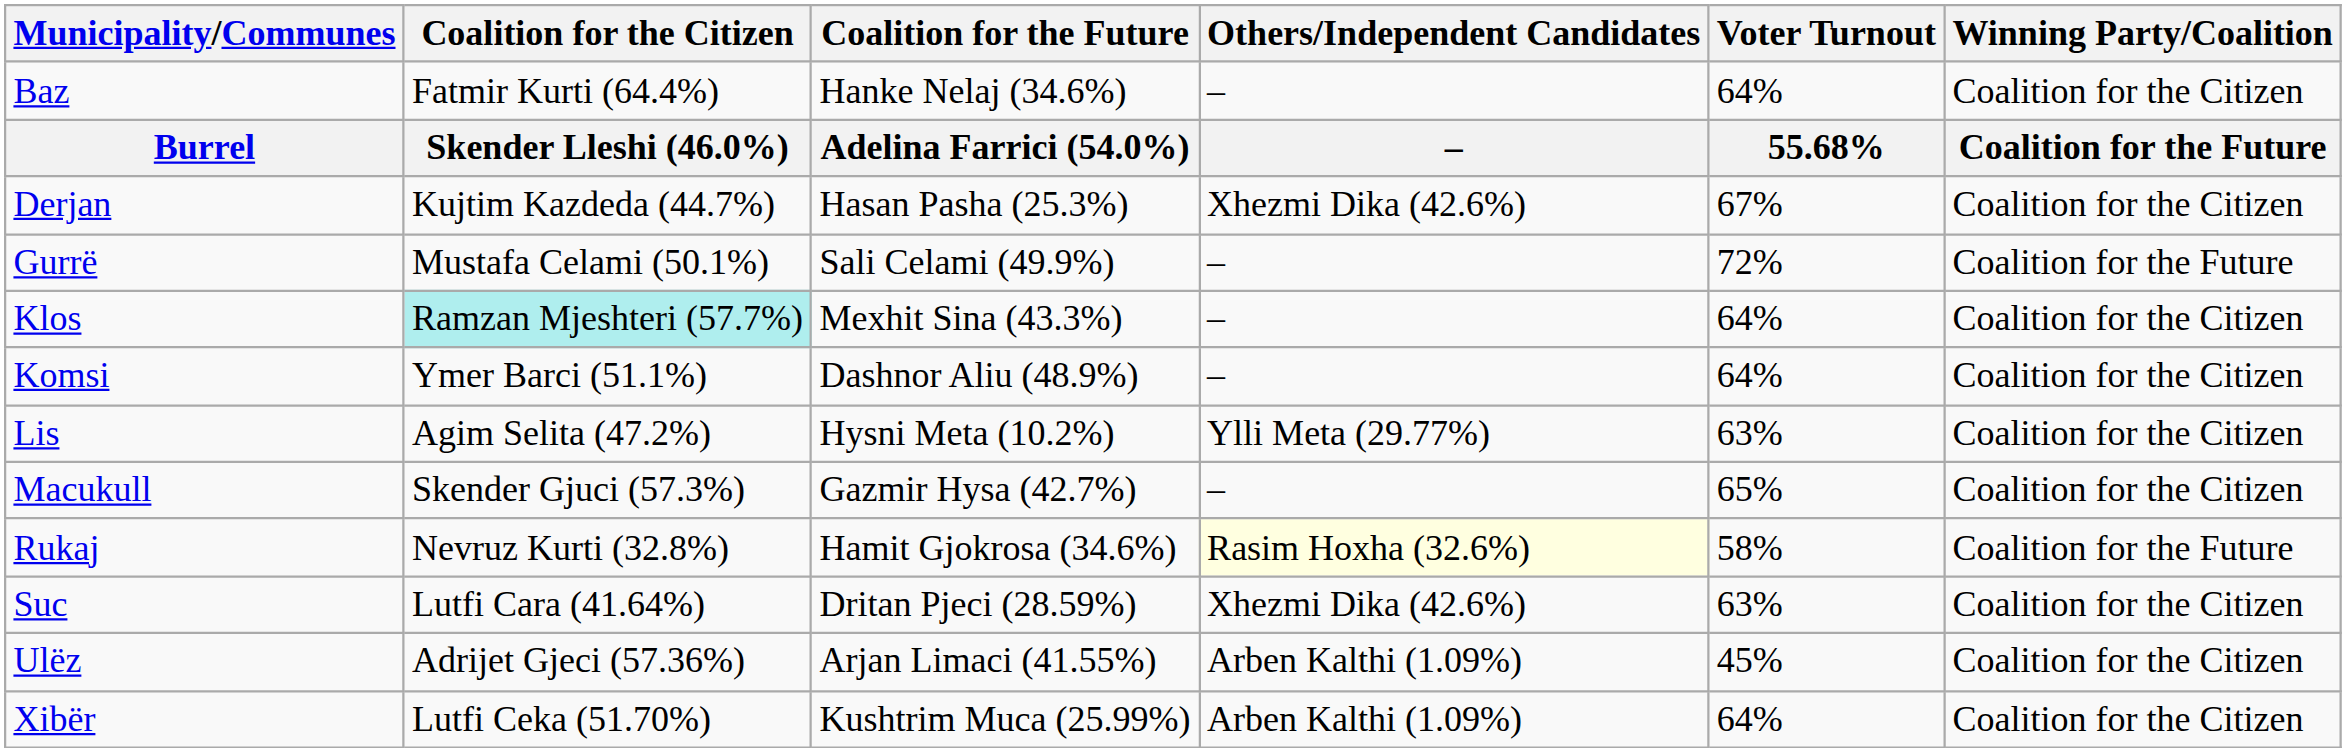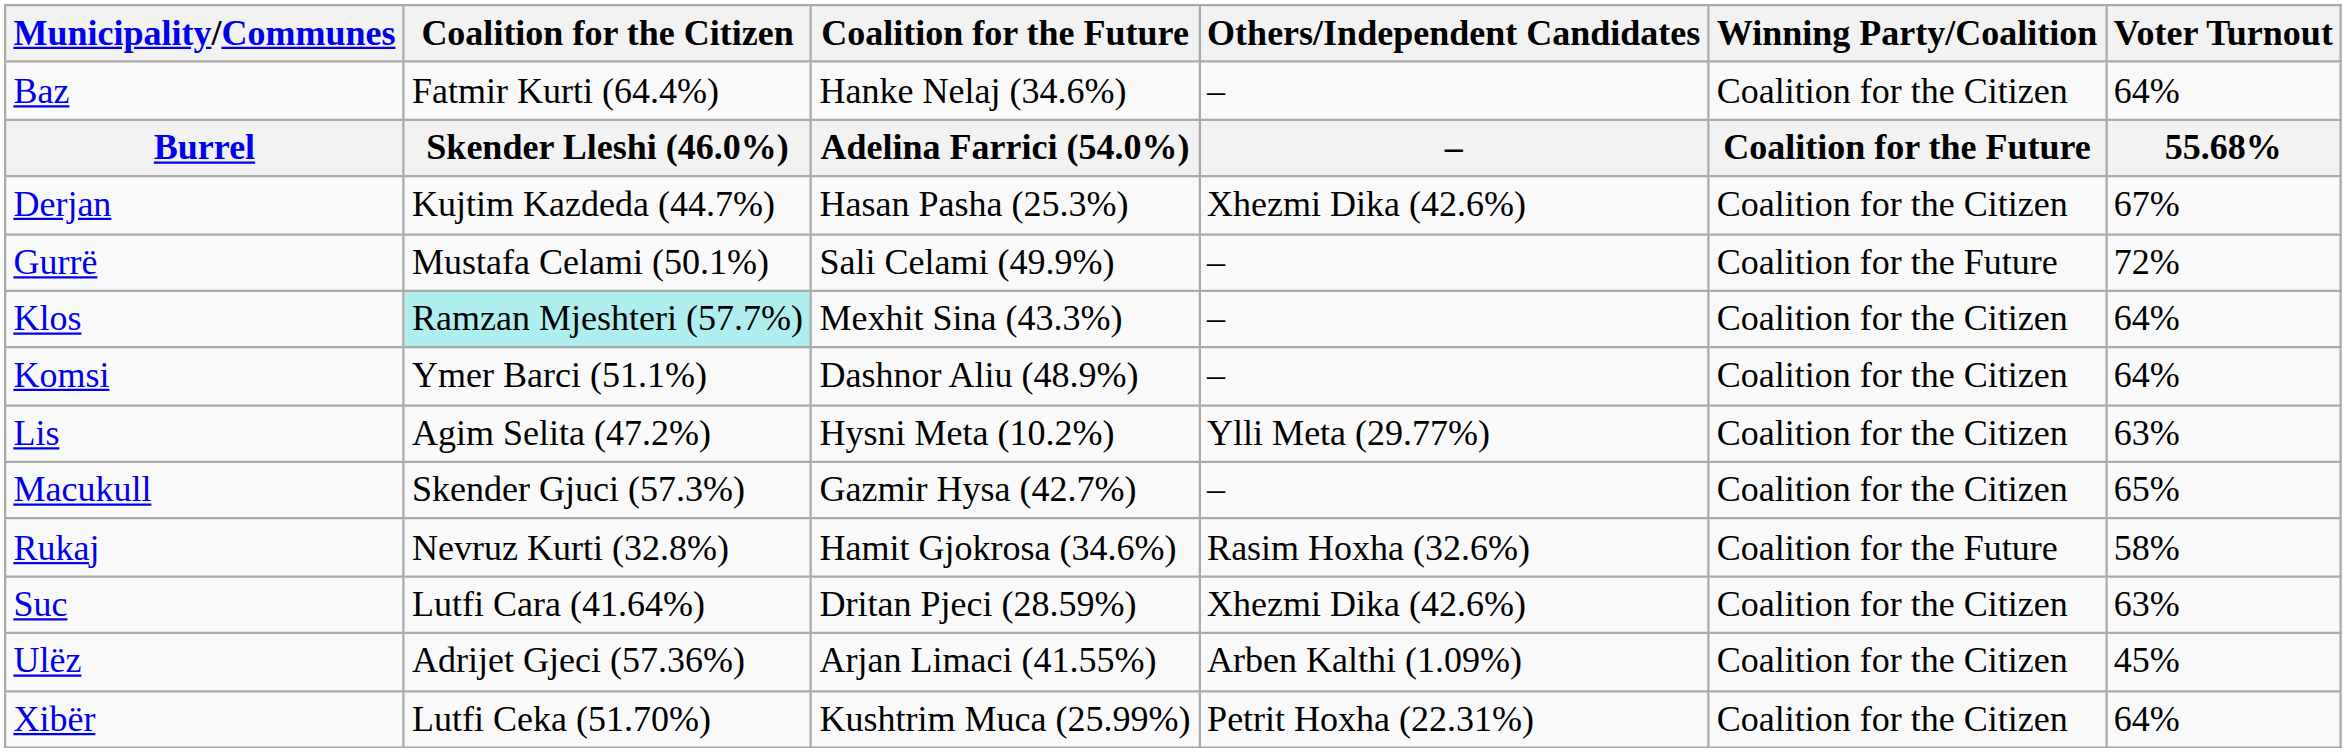columns swapped: Winning Party/Coalition <-> Voter Turnout
Rukaj | Others/Independent Candidates: lightyellow background -> no background
Xibër | Others/Independent Candidates: Arben Kalthi (1.09%) -> Petrit Hoxha (22.31%)
